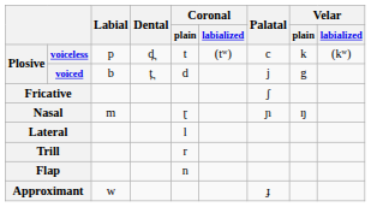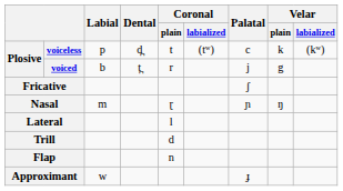voiced | Coronal / plain: d -> r
Trill | Coronal / plain: r -> d
